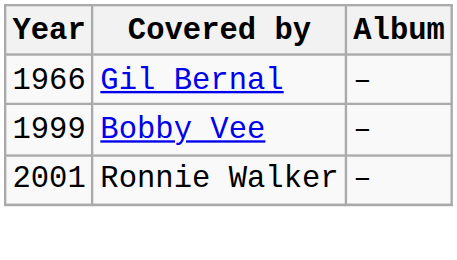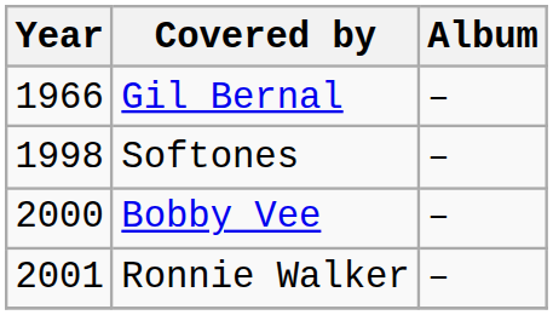+ row: 1998 | Softones | –
Bobby Vee | Year: 1999 -> 2000
